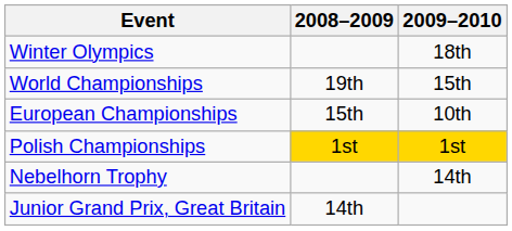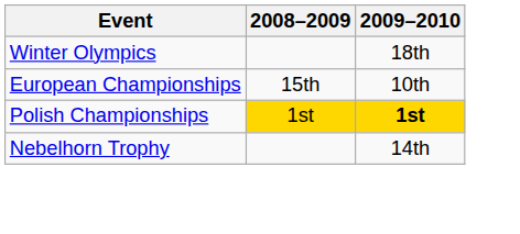- row: World Championships | 19th | 15th
Polish Championships | 2009–2010: normal -> bold
- row: Junior Grand Prix, Great Britain | 14th
